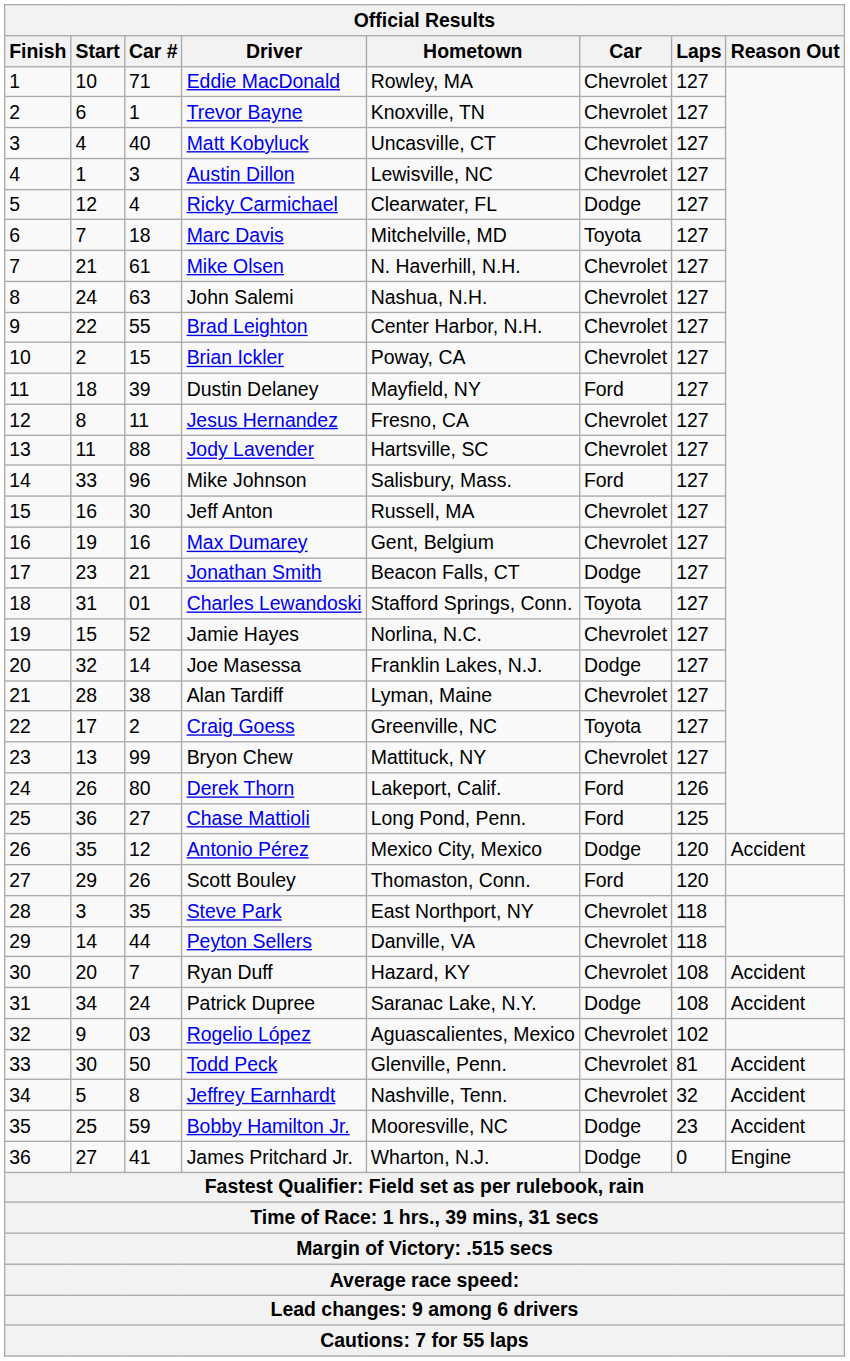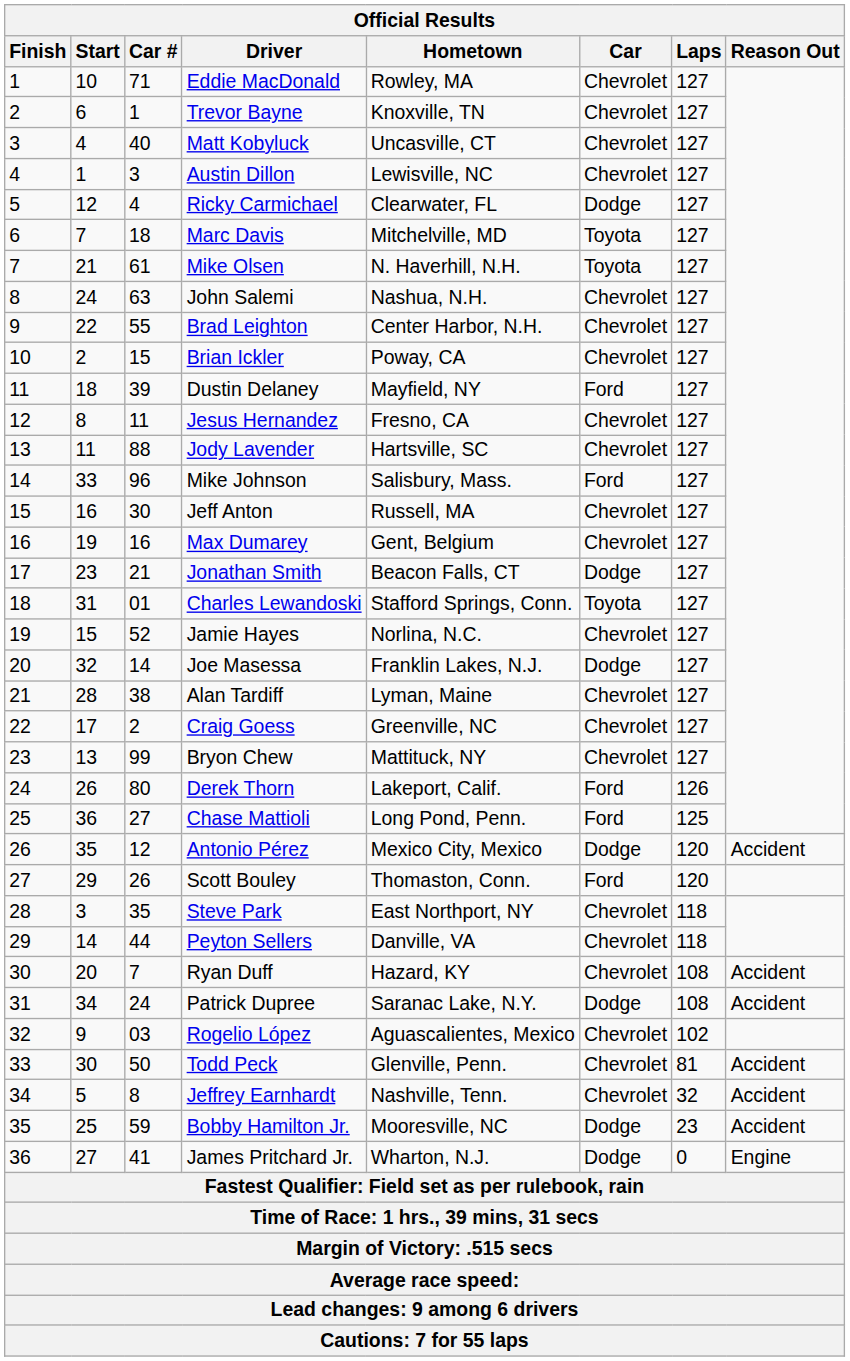Mike Olsen | Car: Chevrolet -> Toyota
Craig Goess | Car: Toyota -> Chevrolet
